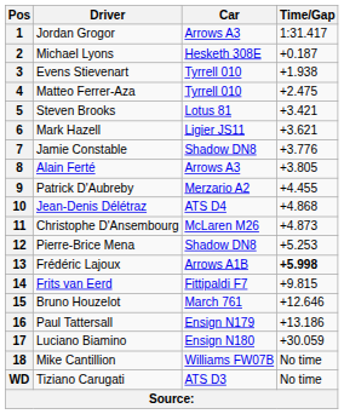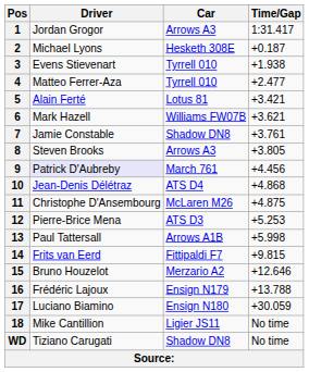4 | Time/Gap: +2.475 -> +2.477
5 | Driver: Steven Brooks -> Alain Ferté
6 | Car: Ligier JS11 -> Williams FW07B
7 | Time/Gap: +3.776 -> +3.761
8 | Driver: Alain Ferté -> Steven Brooks
9 | Driver: no background -> lavender background
9 | Car: Merzario A2 -> March 761
9 | Time/Gap: +4.455 -> +4.456
11 | Time/Gap: +4.873 -> +4.875
12 | Car: Shadow DN8 -> ATS D3
13 | Driver: Frédéric Lajoux -> Paul Tattersall
13 | Time/Gap: bold -> normal
15 | Car: March 761 -> Merzario A2
16 | Driver: Paul Tattersall -> Frédéric Lajoux
16 | Time/Gap: +13.186 -> +13.788
18 | Car: Williams FW07B -> Ligier JS11
WD | Car: ATS D3 -> Shadow DN8
